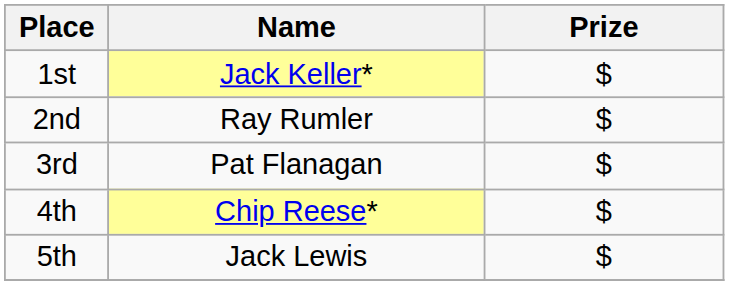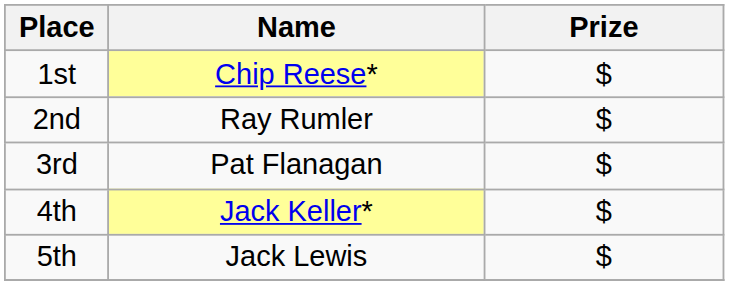1st | Name: Jack Keller* -> Chip Reese*
4th | Name: Chip Reese* -> Jack Keller*
